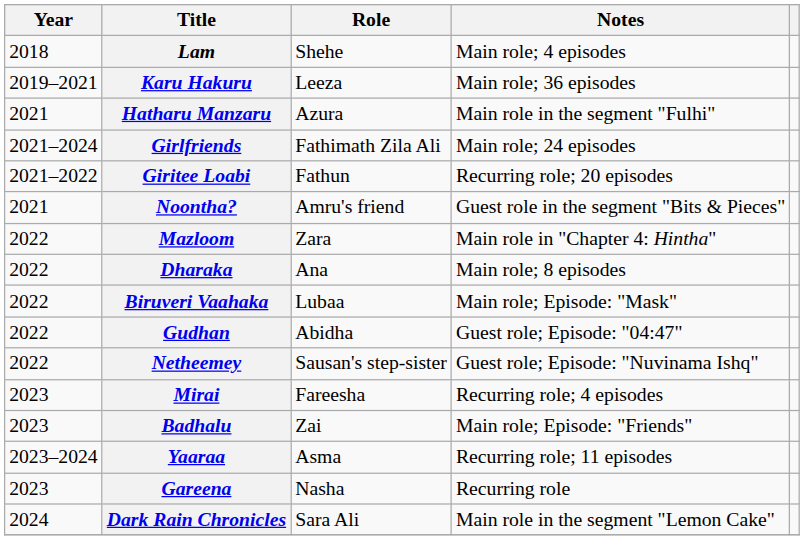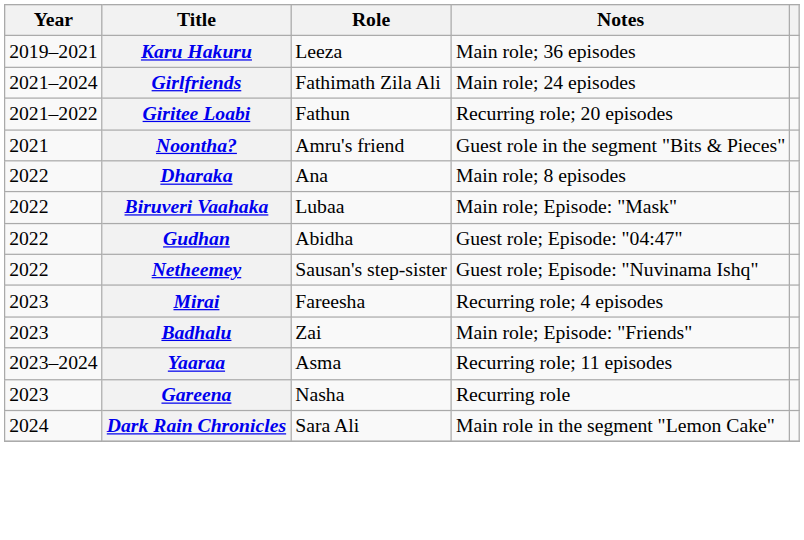- row: 2018 | Lam | Shehe | Main role; 4 episodes
- row: 2021 | Hatharu Manzaru | Azura | Main role in the segment "Fulhi"
- row: 2022 | Mazloom | Zara | Main role in "Chapter 4: Hintha"
